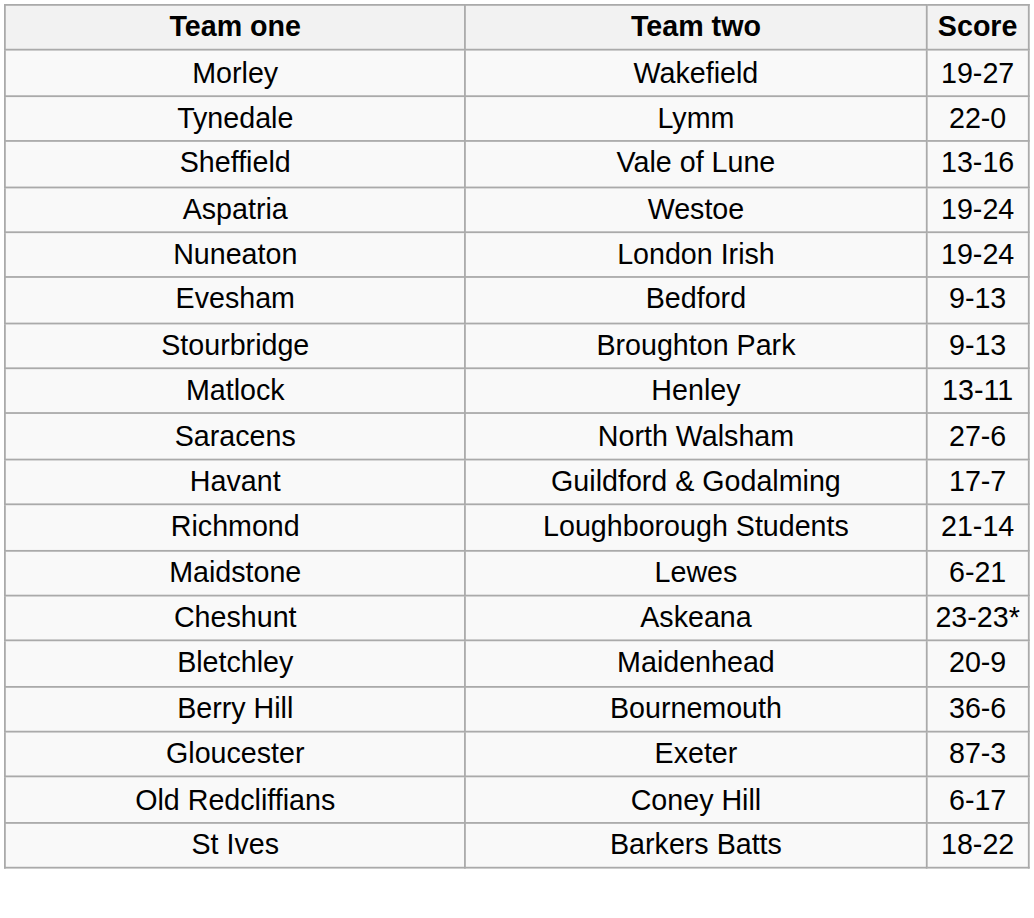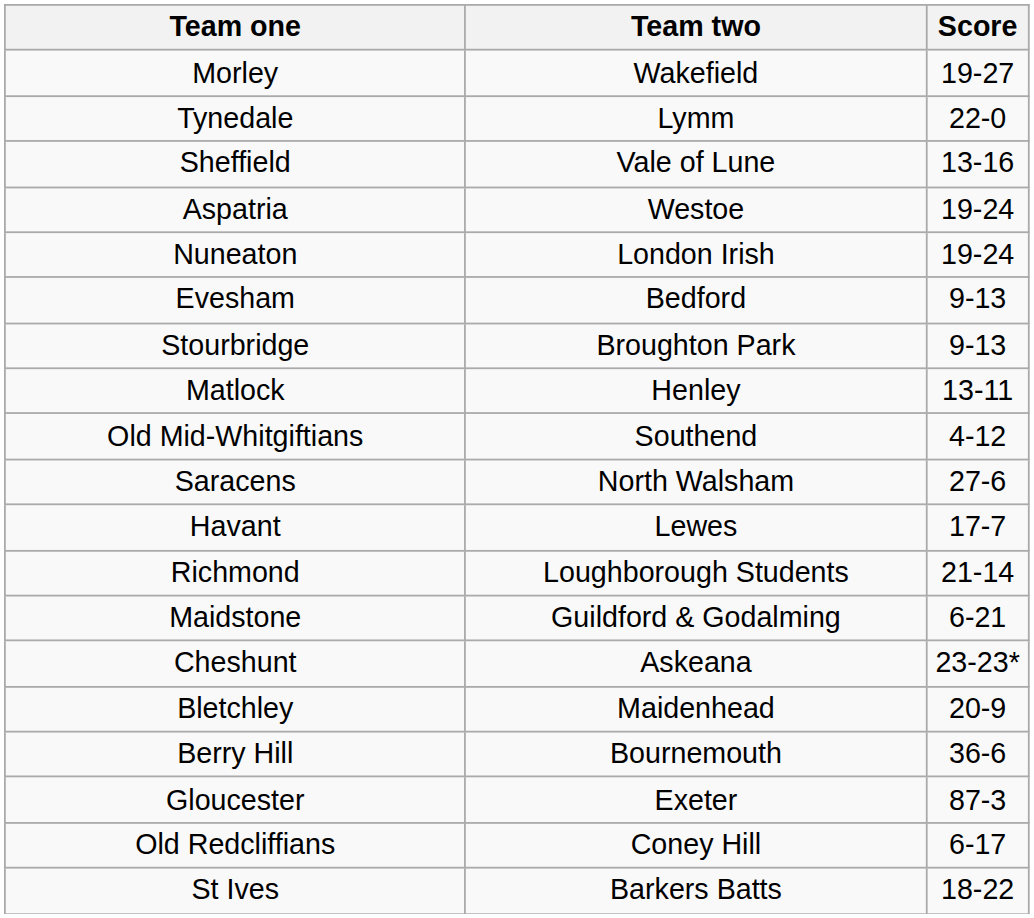+ row: Old Mid-Whitgiftians | Southend | 4-12
Havant | Team two: Guildford & Godalming -> Lewes
Maidstone | Team two: Lewes -> Guildford & Godalming
